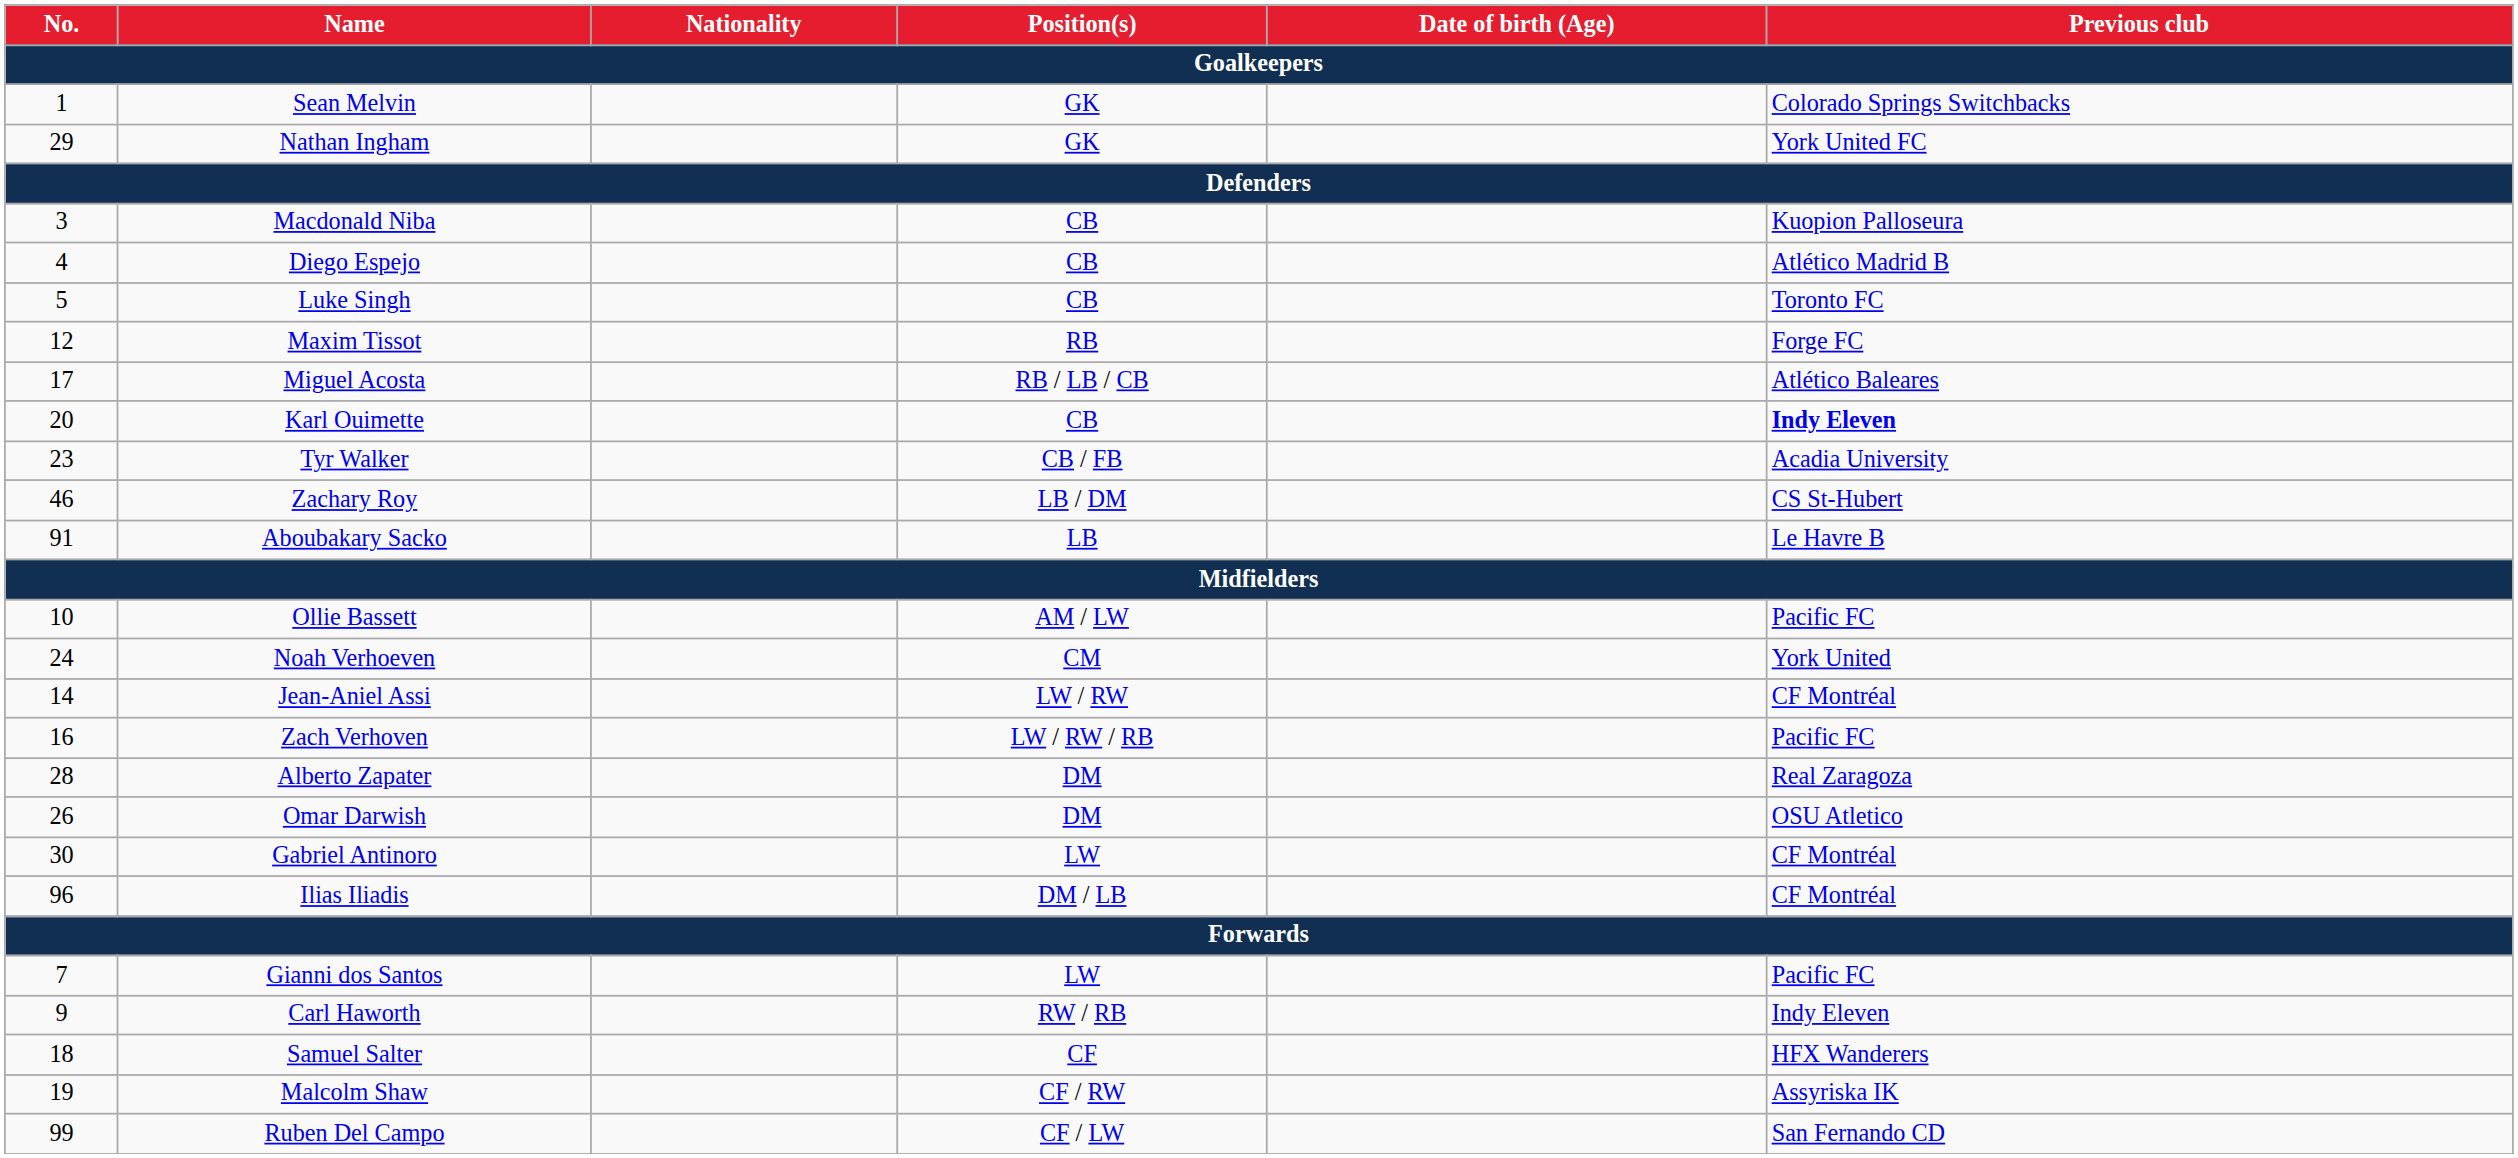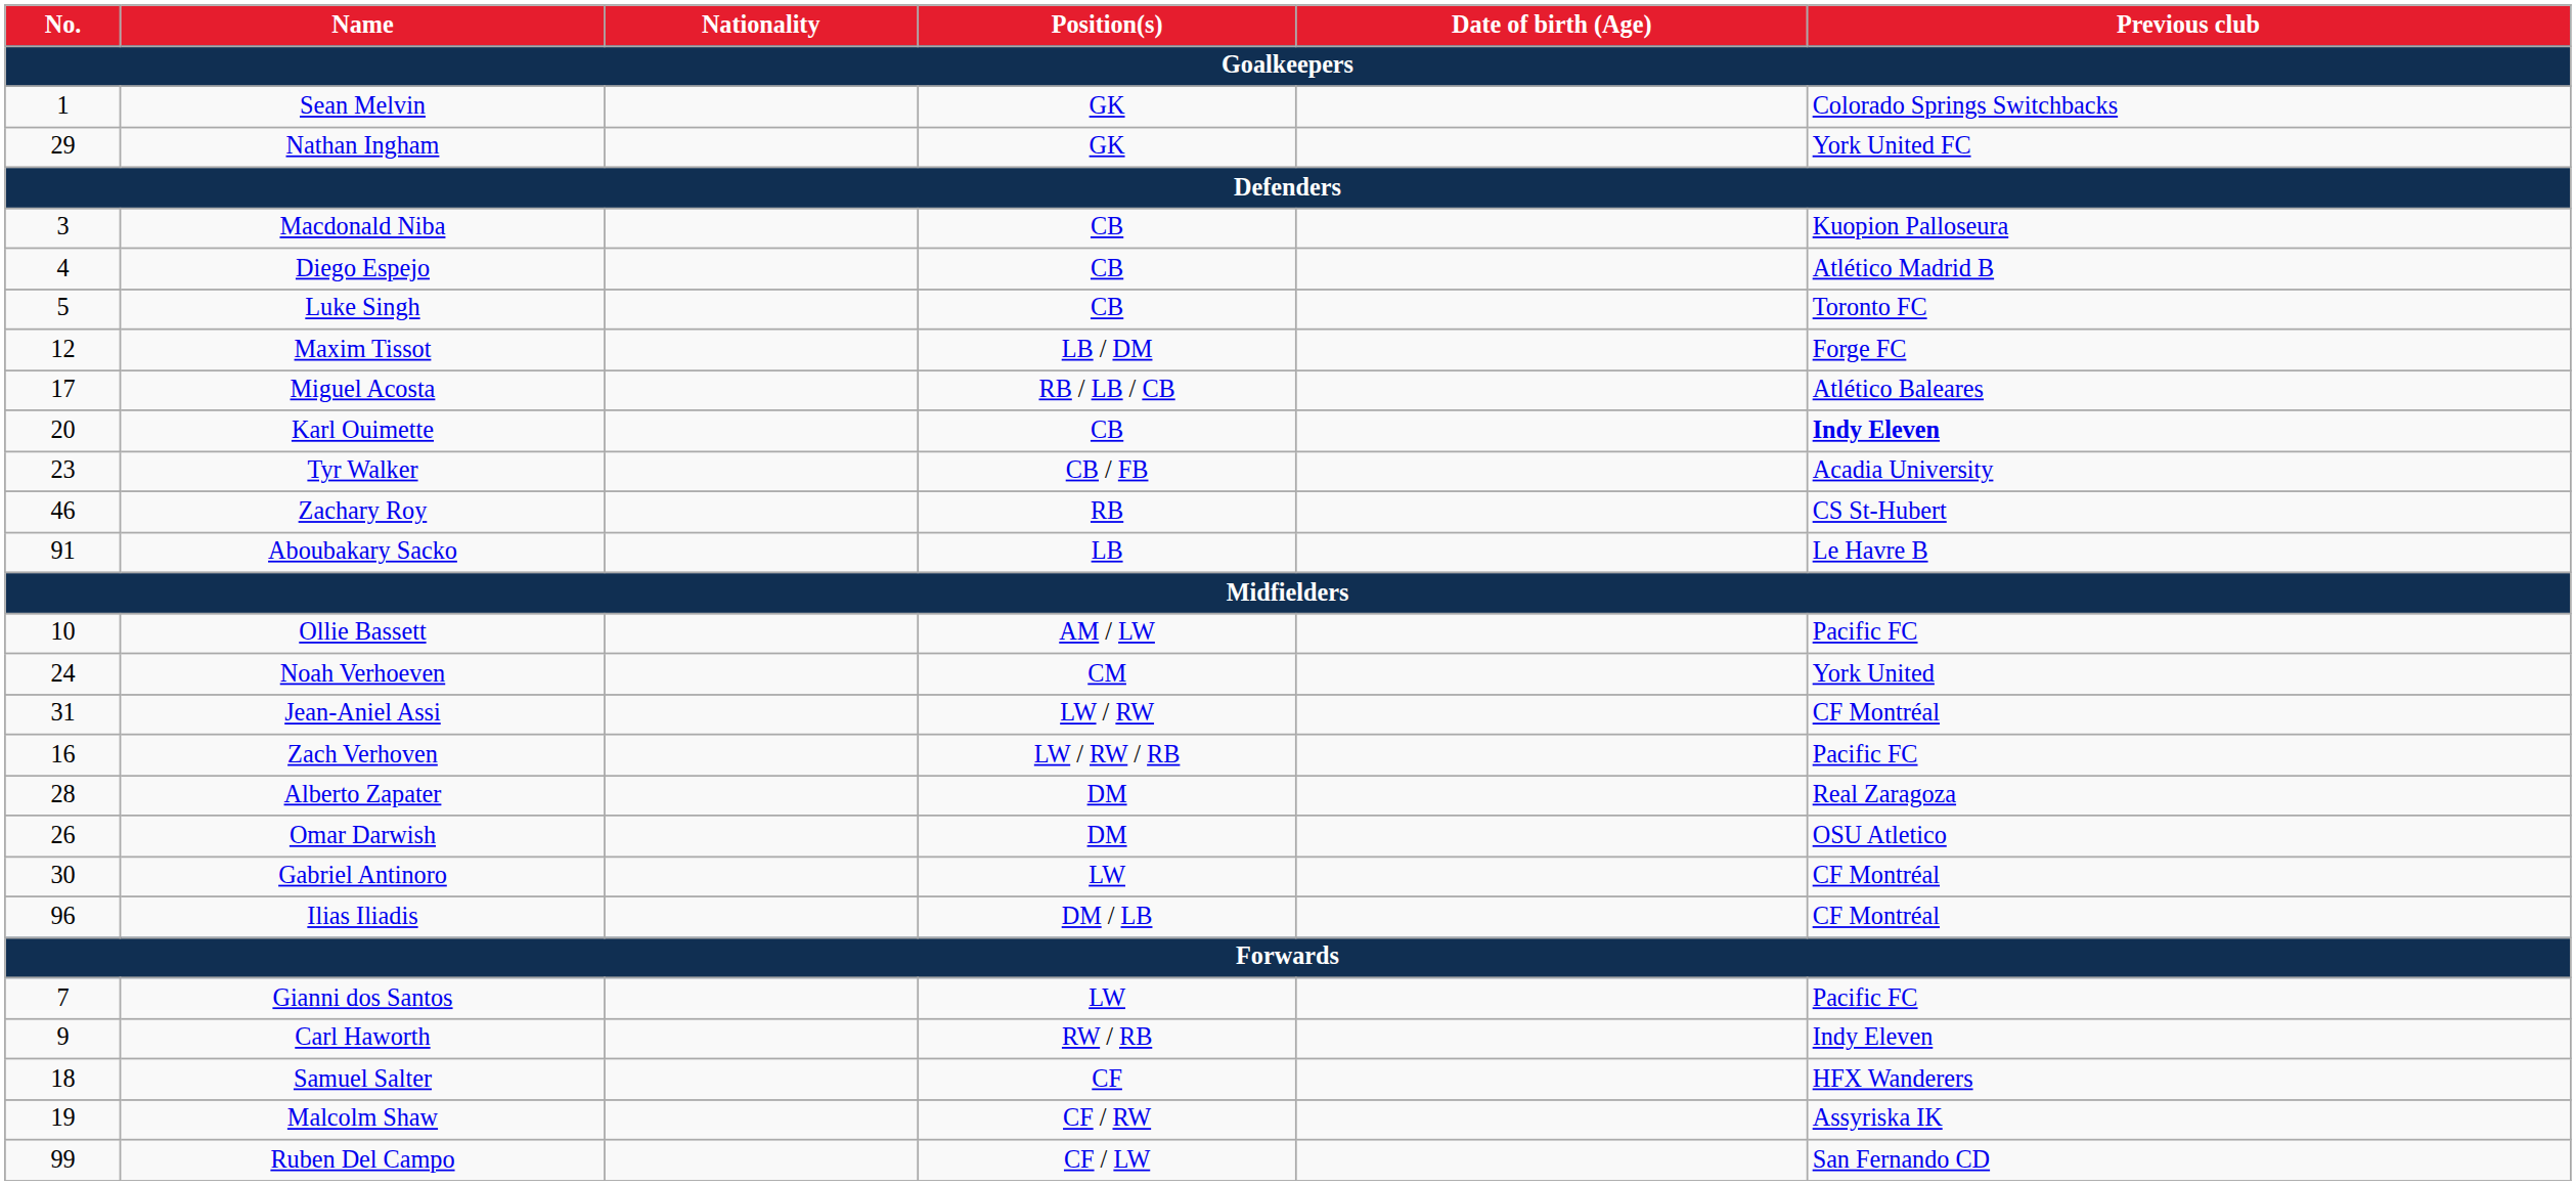Maxim Tissot | Position(s): RB -> LB / DM
Zachary Roy | Position(s): LB / DM -> RB
Jean-Aniel Assi | No.: 14 -> 31
